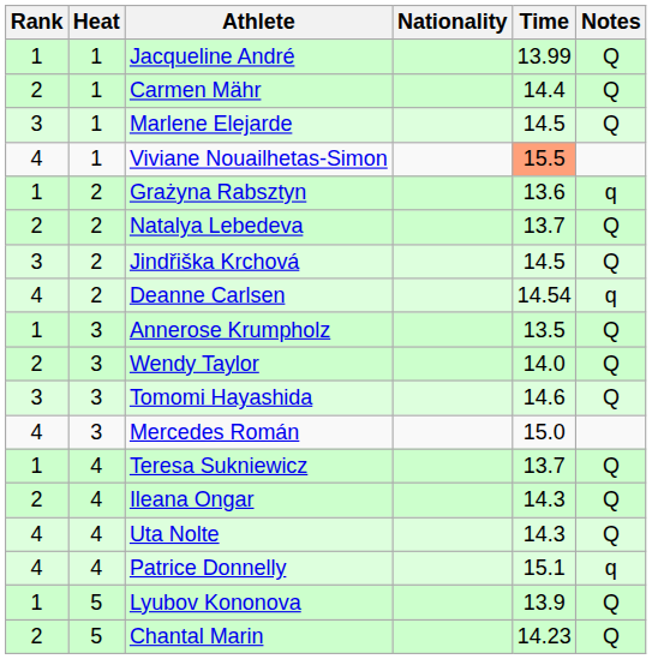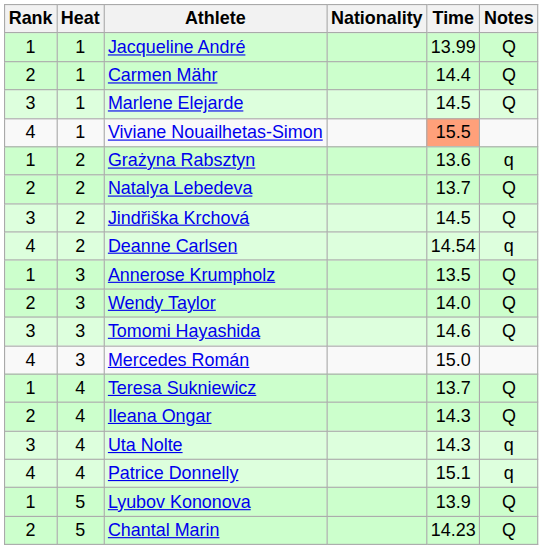Uta Nolte | Rank: 4 -> 3
Uta Nolte | Notes: Q -> q
